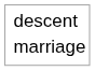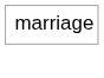- row: descent
